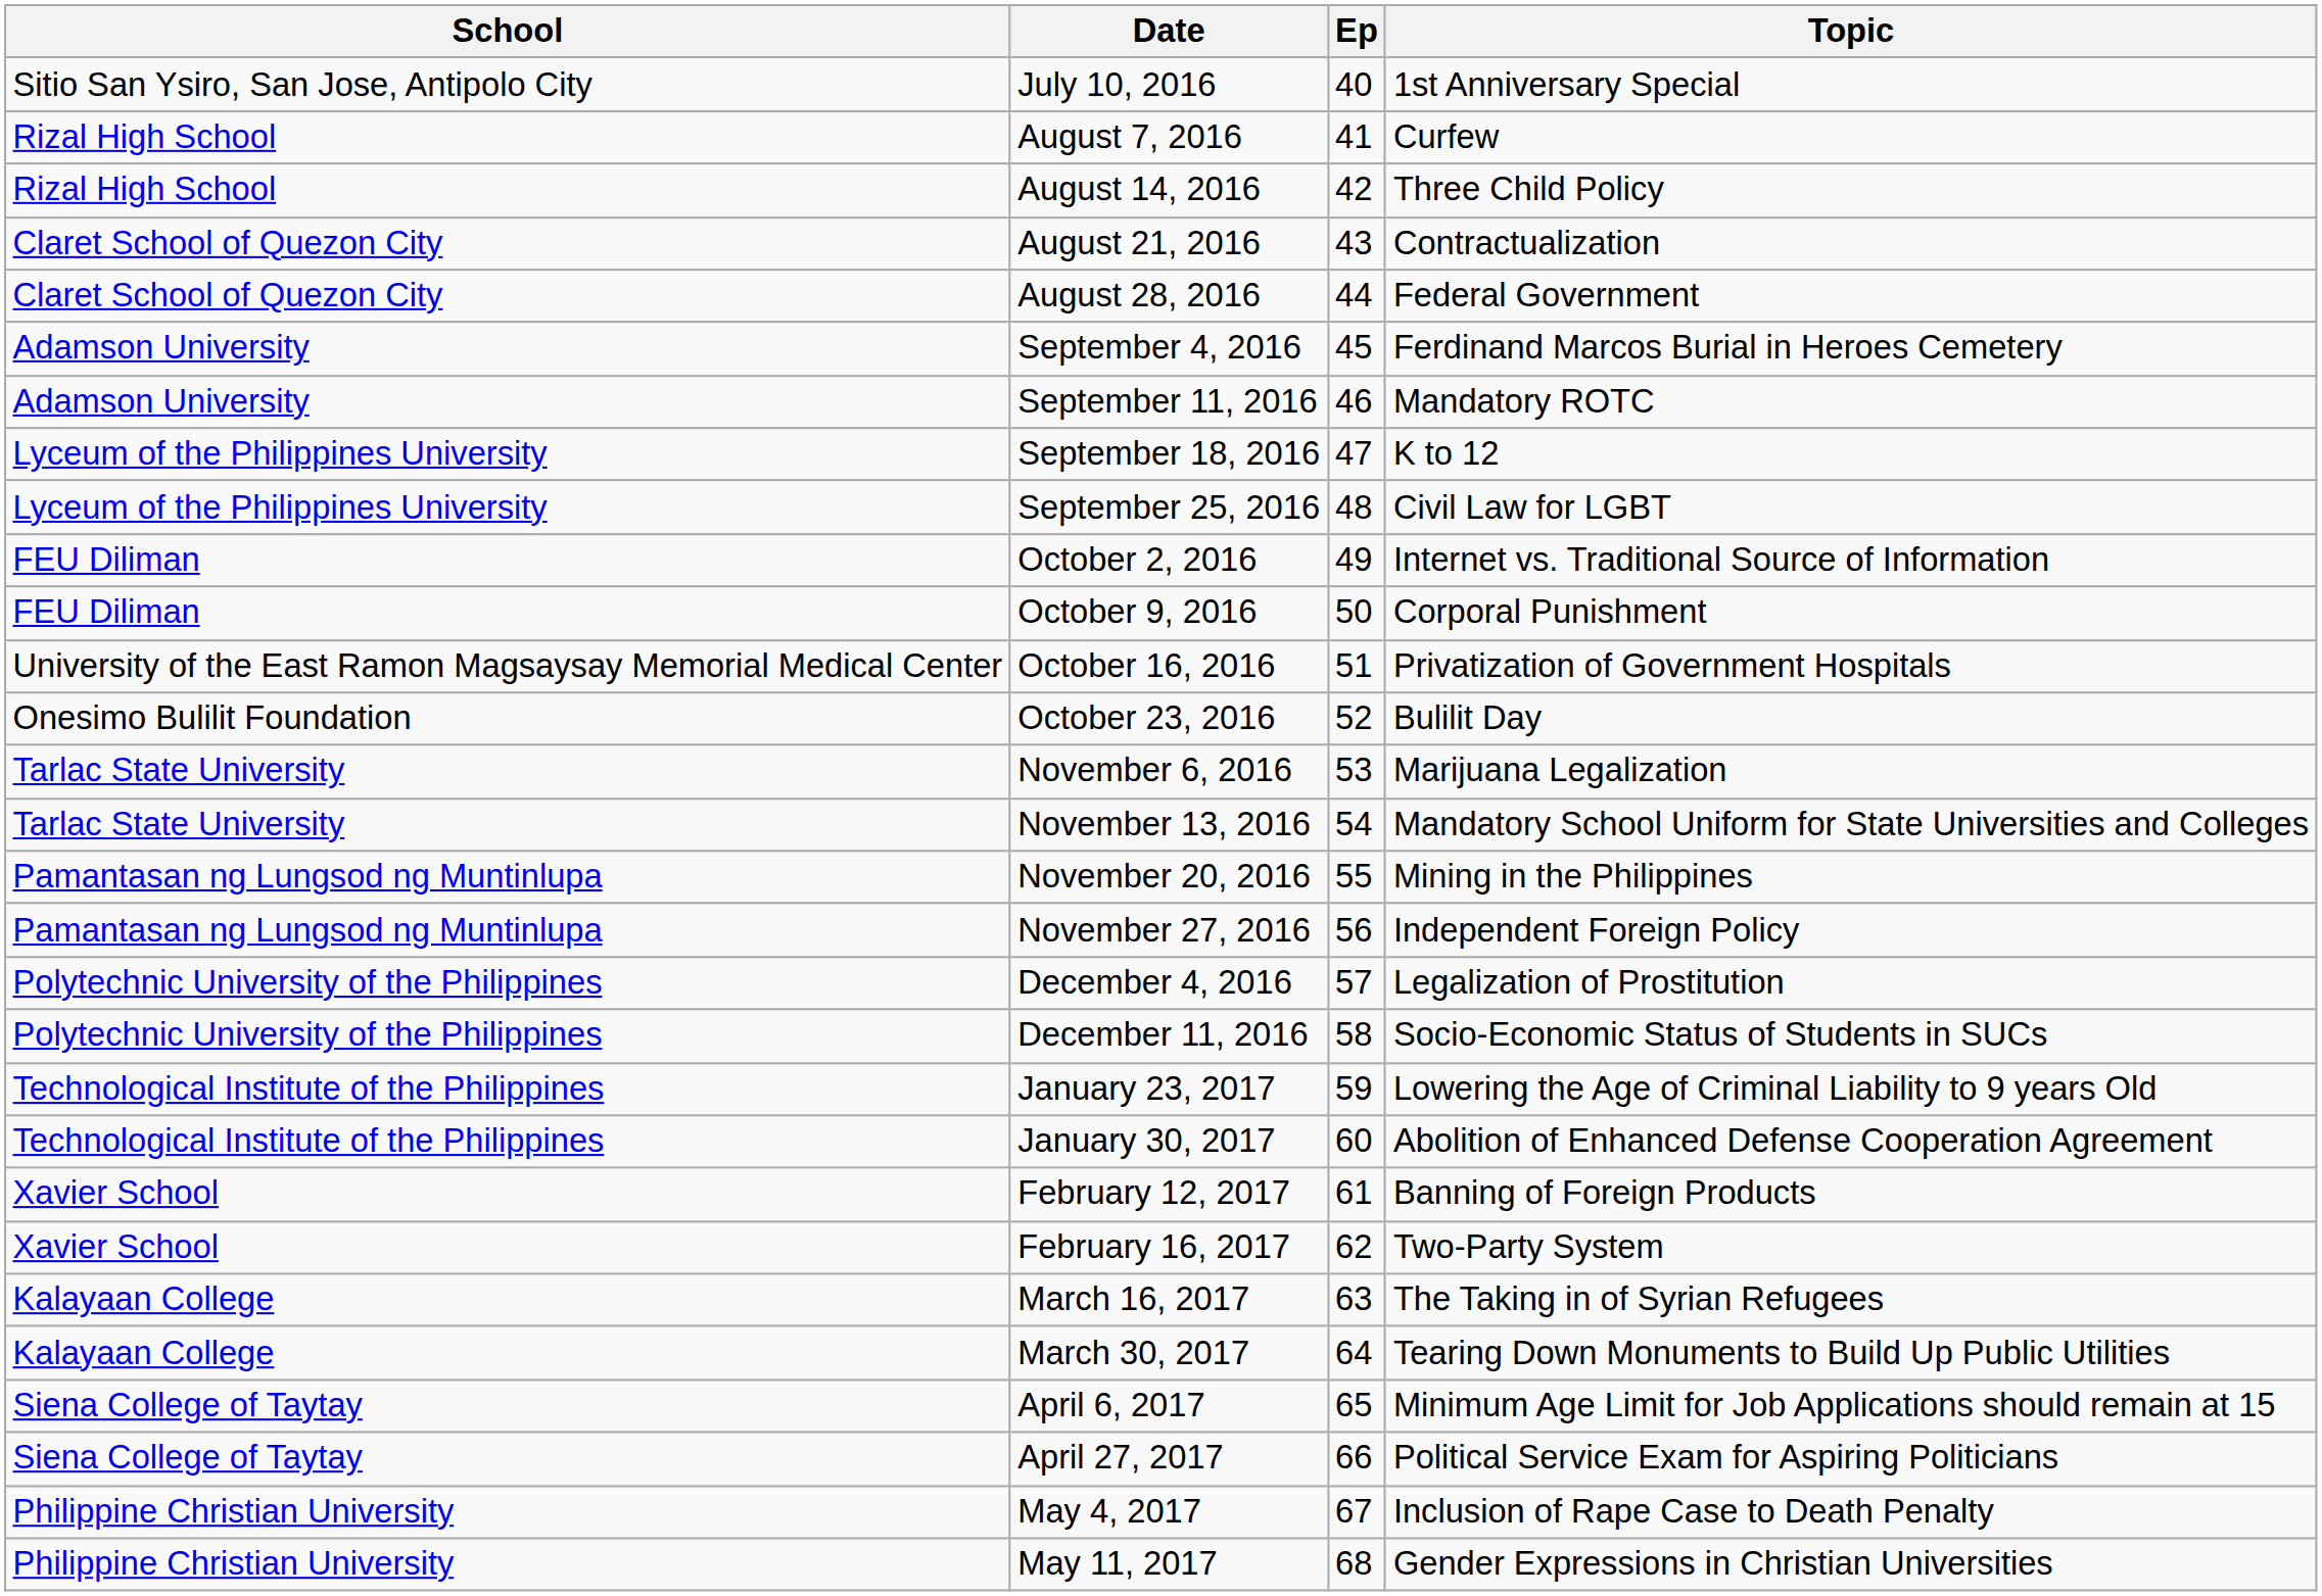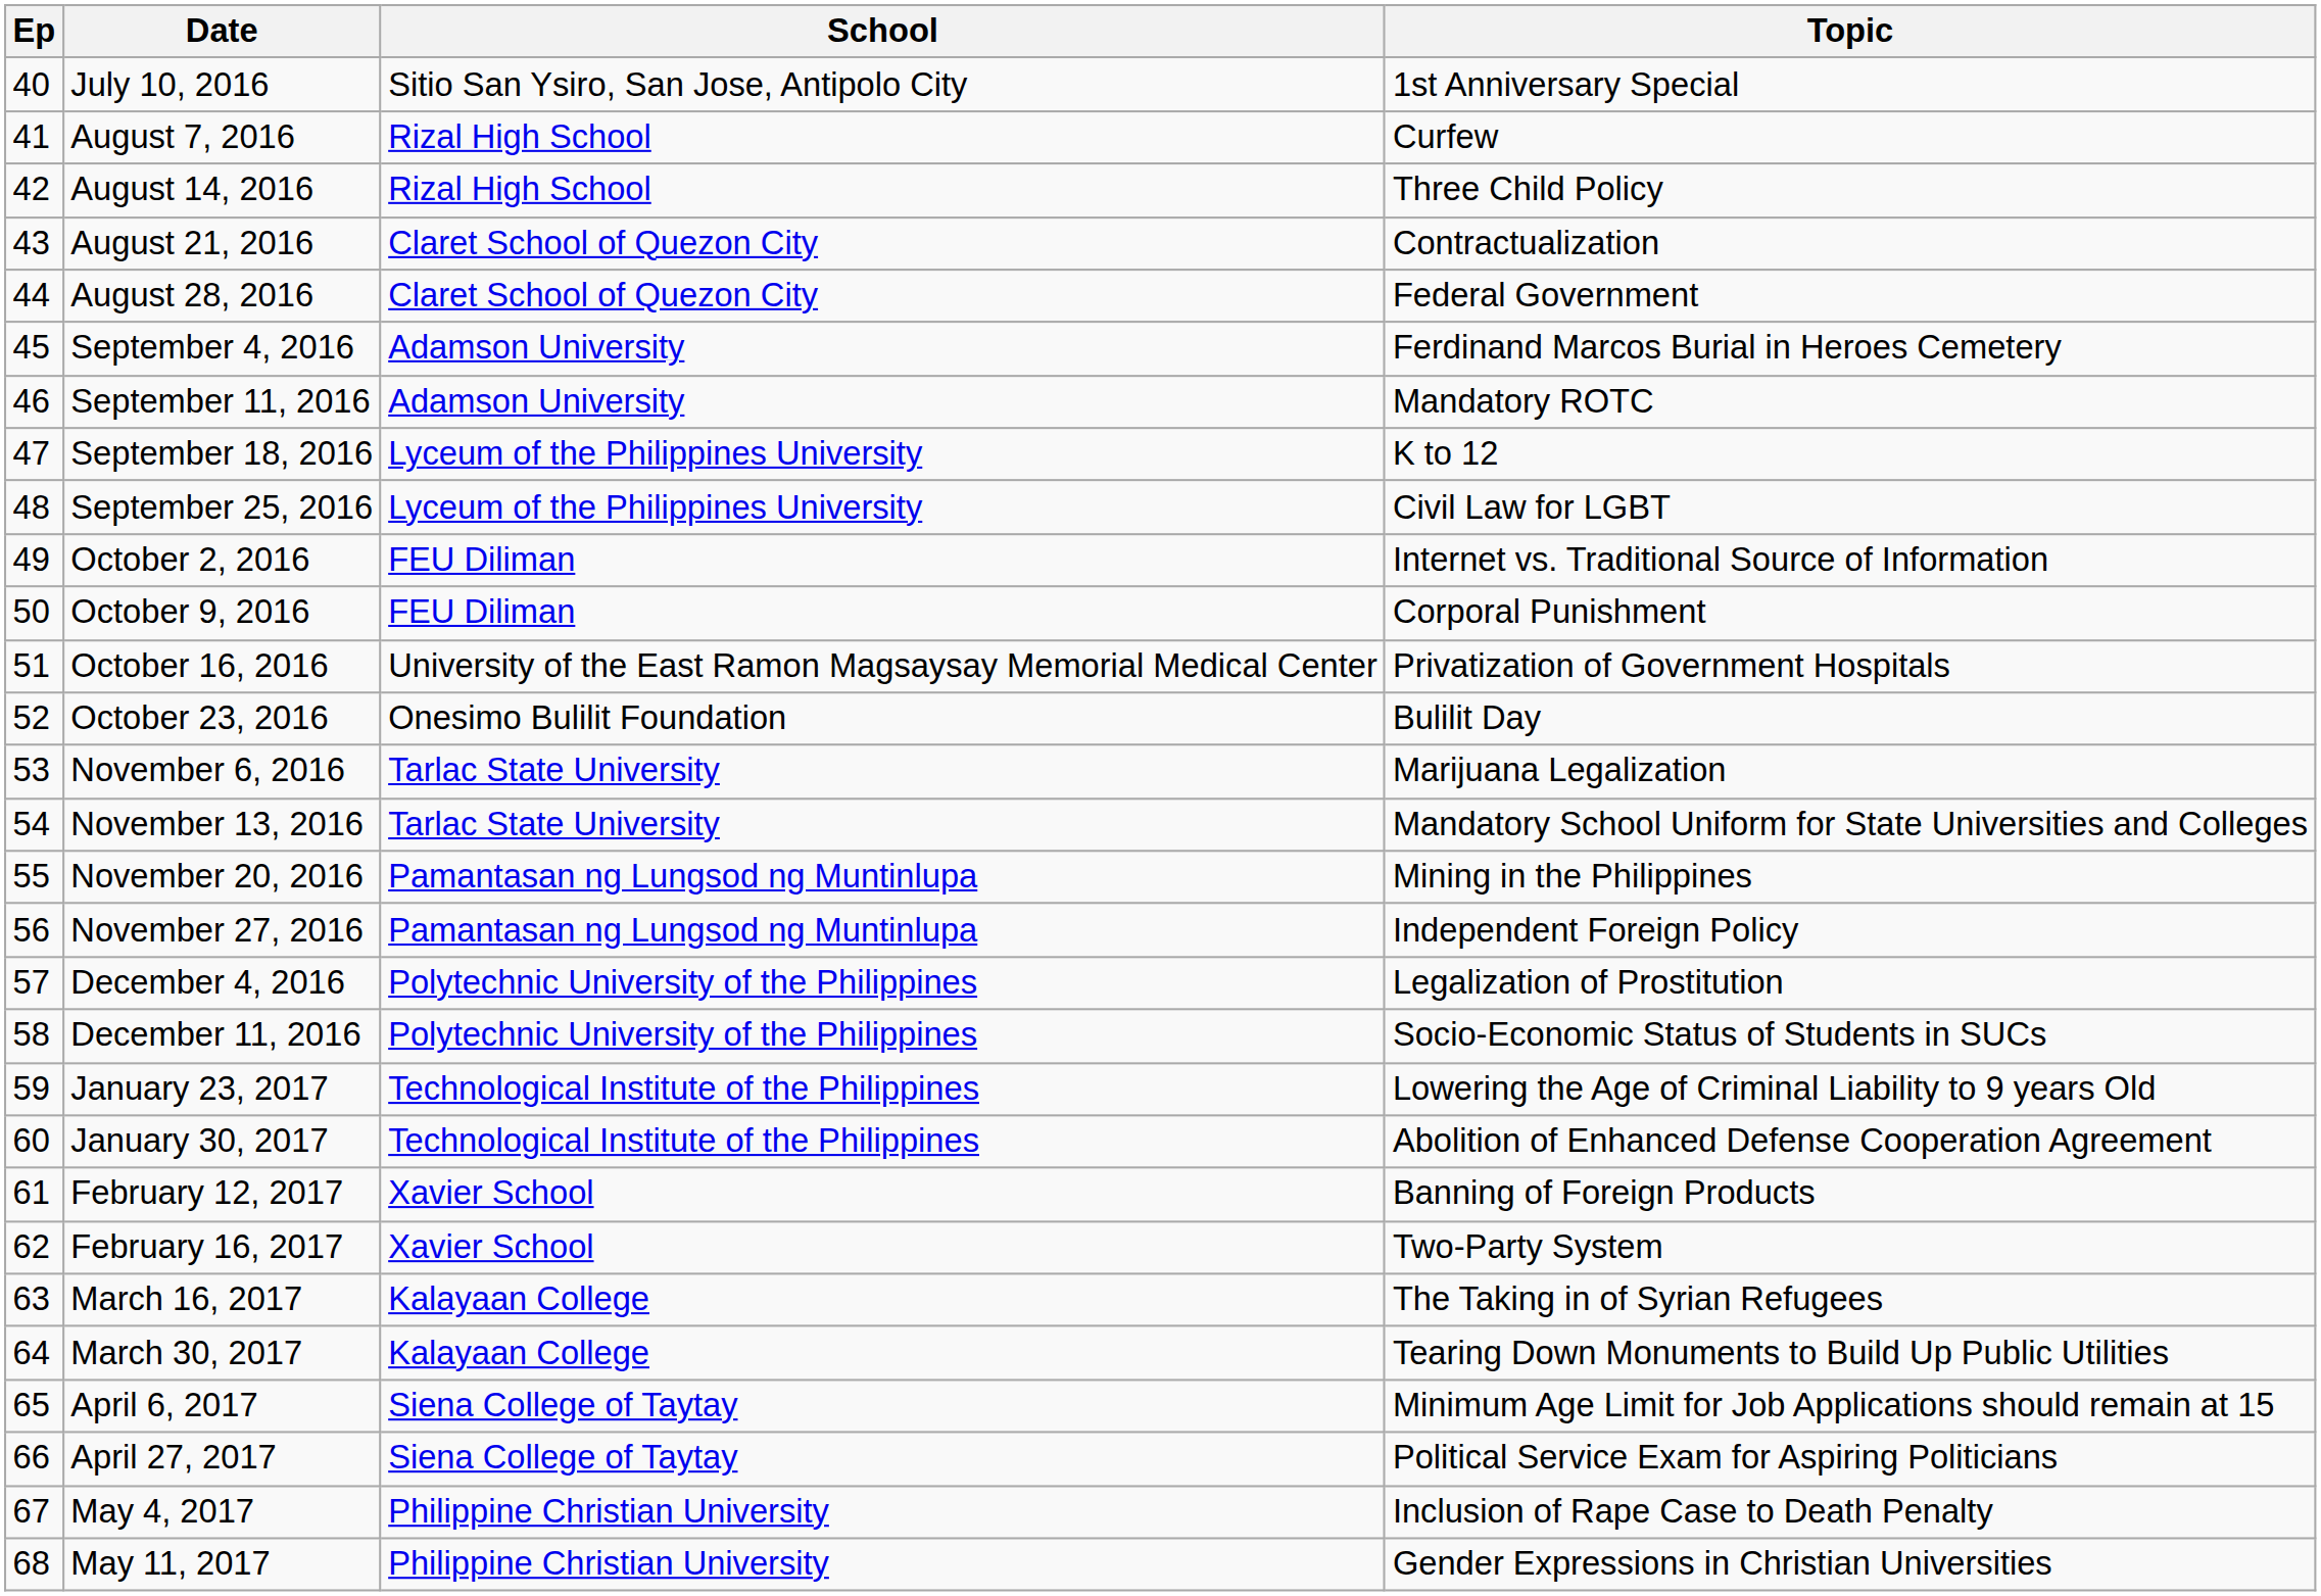columns swapped: Ep <-> School
